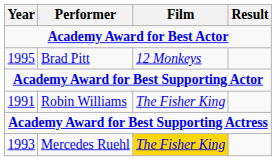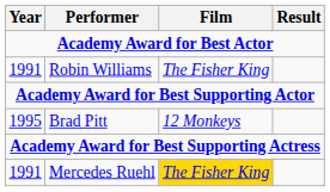rows swapped: Robin Williams <-> Brad Pitt
Mercedes Ruehl | Year: 1993 -> 1991
